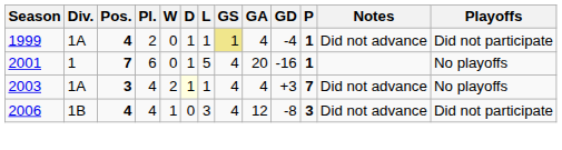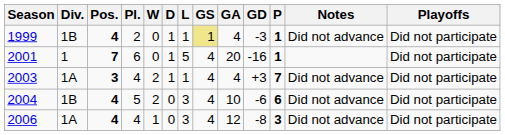1999 | Div.: 1A -> 1B
1999 | GD: -4 -> -3
2001 | Playoffs: No playoffs -> Did not participate
2003 | D: lightyellow background -> no background
2003 | Playoffs: No playoffs -> Did not participate
+ row: 2004 | 1B | 4 | 5 | 2 | 0 | 3 | 4 | 10 | -6 | 6 | Did not advance | Did not participate
2006 | Div.: 1B -> 1A
